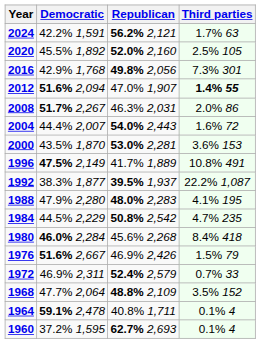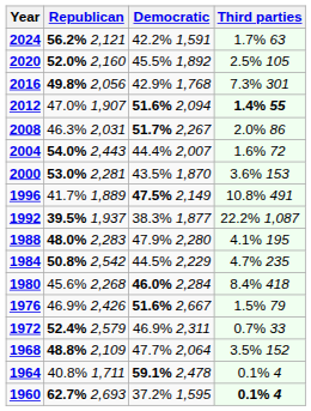columns swapped: Republican <-> Democratic
1960 | Third parties: normal -> bold
